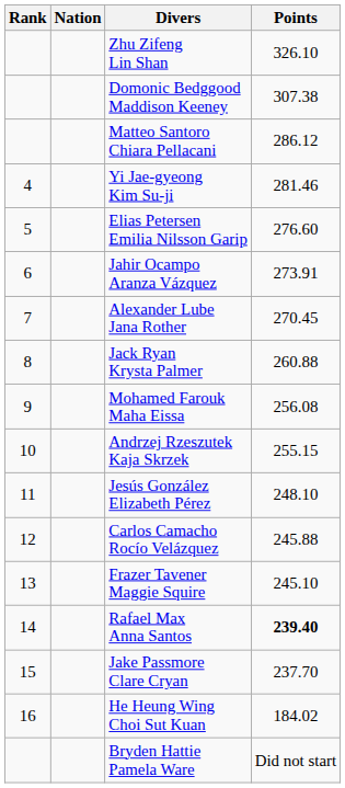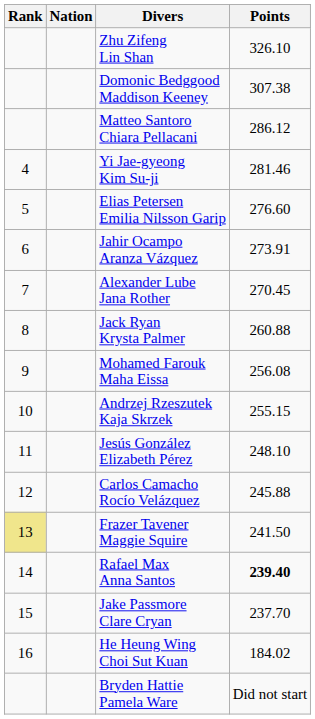Frazer Tavener Maggie Squire | Rank: no background -> khaki background
Frazer Tavener Maggie Squire | Points: 245.10 -> 241.50
